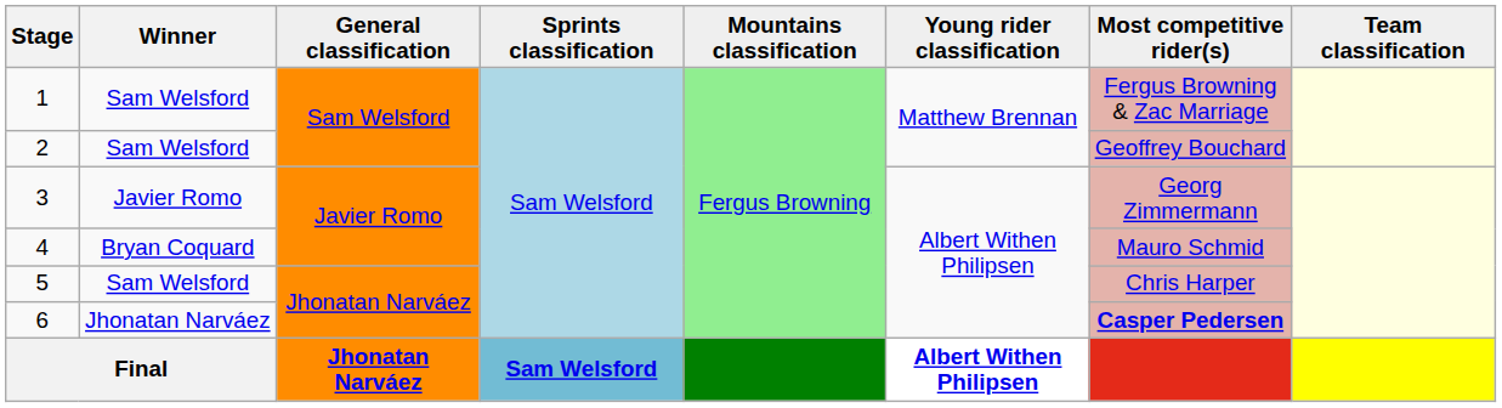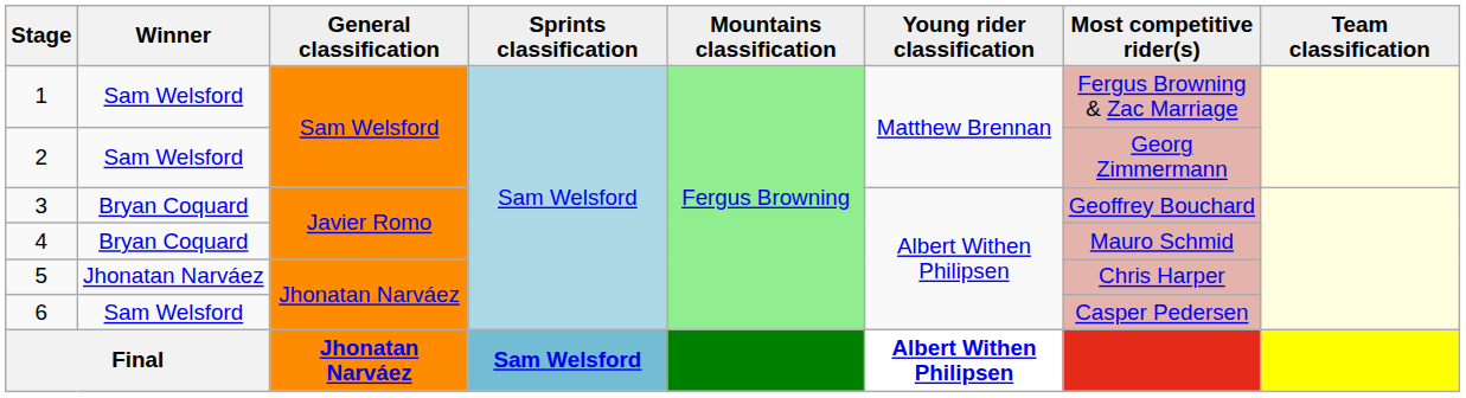2 | Most competitive rider(s): Geoffrey Bouchard -> Georg Zimmermann
3 | Winner: Javier Romo -> Bryan Coquard
3 | Most competitive rider(s): Georg Zimmermann -> Geoffrey Bouchard
5 | Winner: Sam Welsford -> Jhonatan Narváez
6 | Winner: Jhonatan Narváez -> Sam Welsford
6 | Most competitive rider(s): bold -> normal
